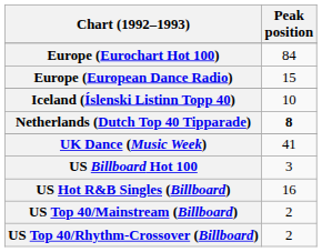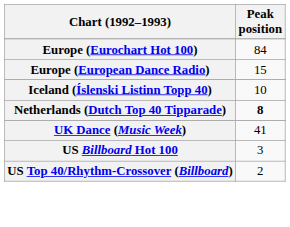- row: US Hot R&B Singles (Billboard) | 16
- row: US Top 40/Mainstream (Billboard) | 2
